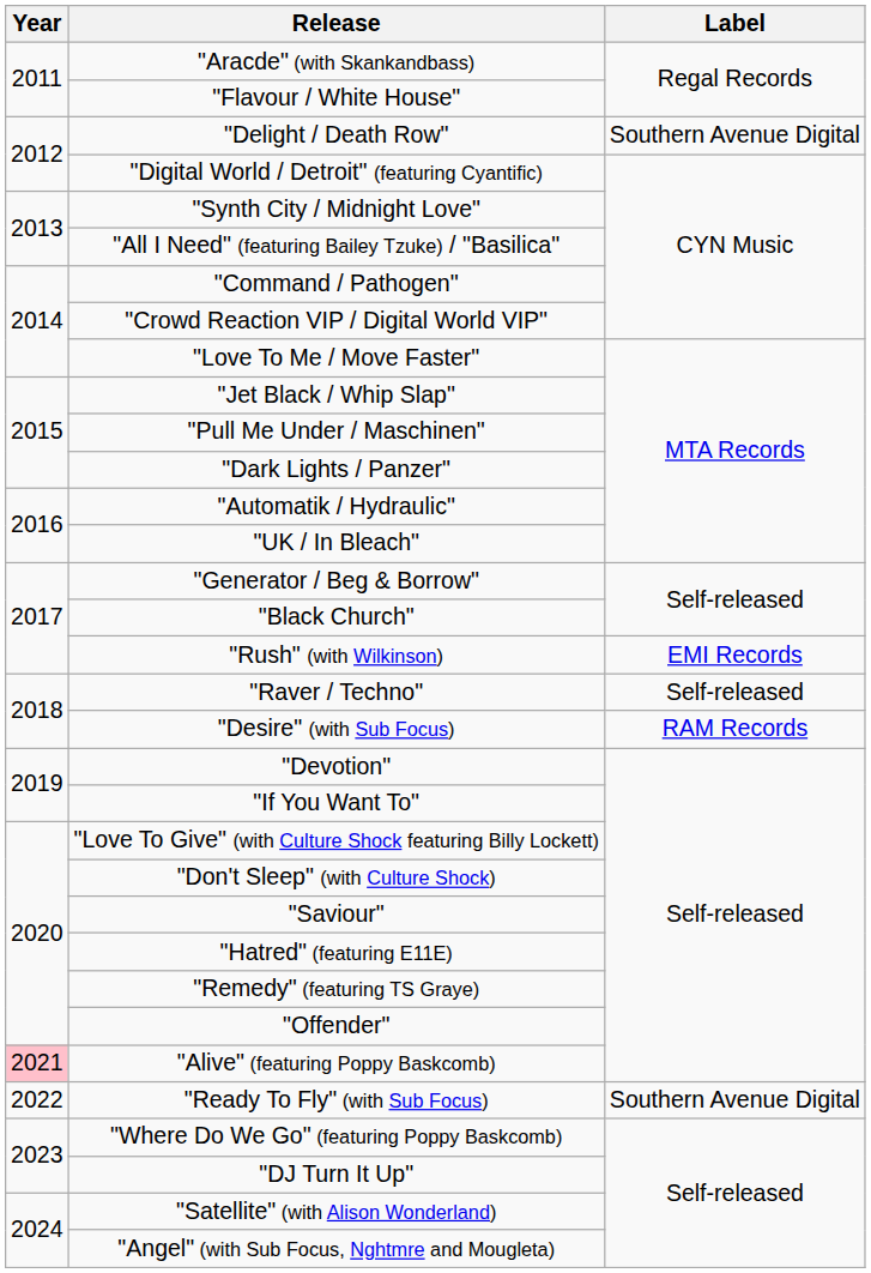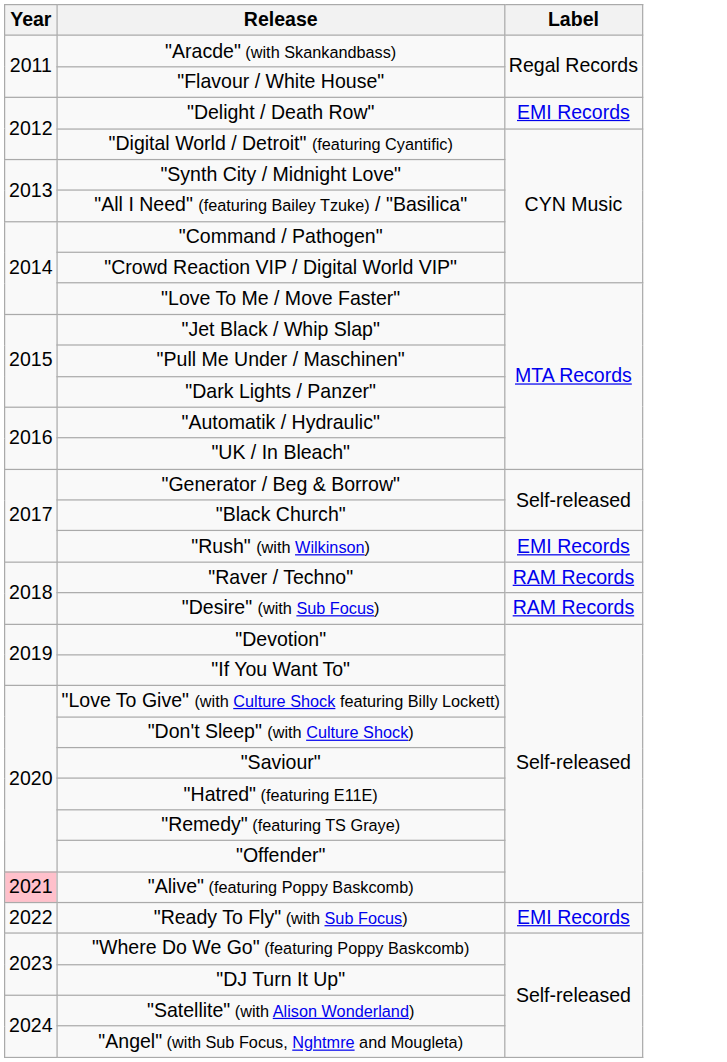"Delight / Death Row" | Label: Southern Avenue Digital -> EMI Records
"Raver / Techno" | Label: Self-released -> RAM Records
"Ready To Fly" (with Sub Focus) | Label: Southern Avenue Digital -> EMI Records
